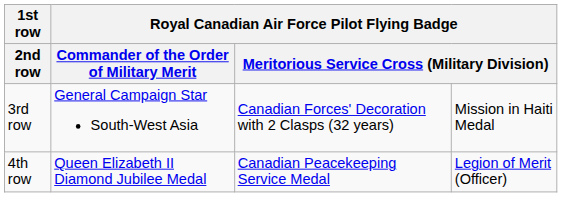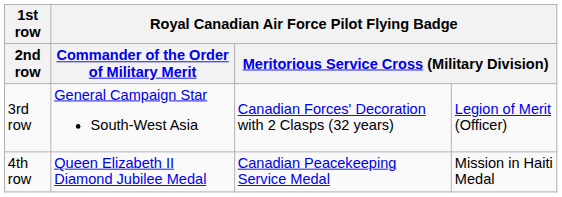3rd row | column 4: Mission in Haiti Medal -> Legion of Merit (Officer)
4th row | column 4: Legion of Merit (Officer) -> Mission in Haiti Medal
